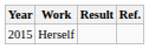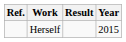columns swapped: Year <-> Ref.
